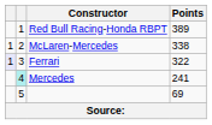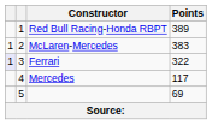McLaren-Mercedes | Points: 338 -> 383
Mercedes | column 2: paleturquoise background -> no background
Mercedes | Points: 241 -> 117
